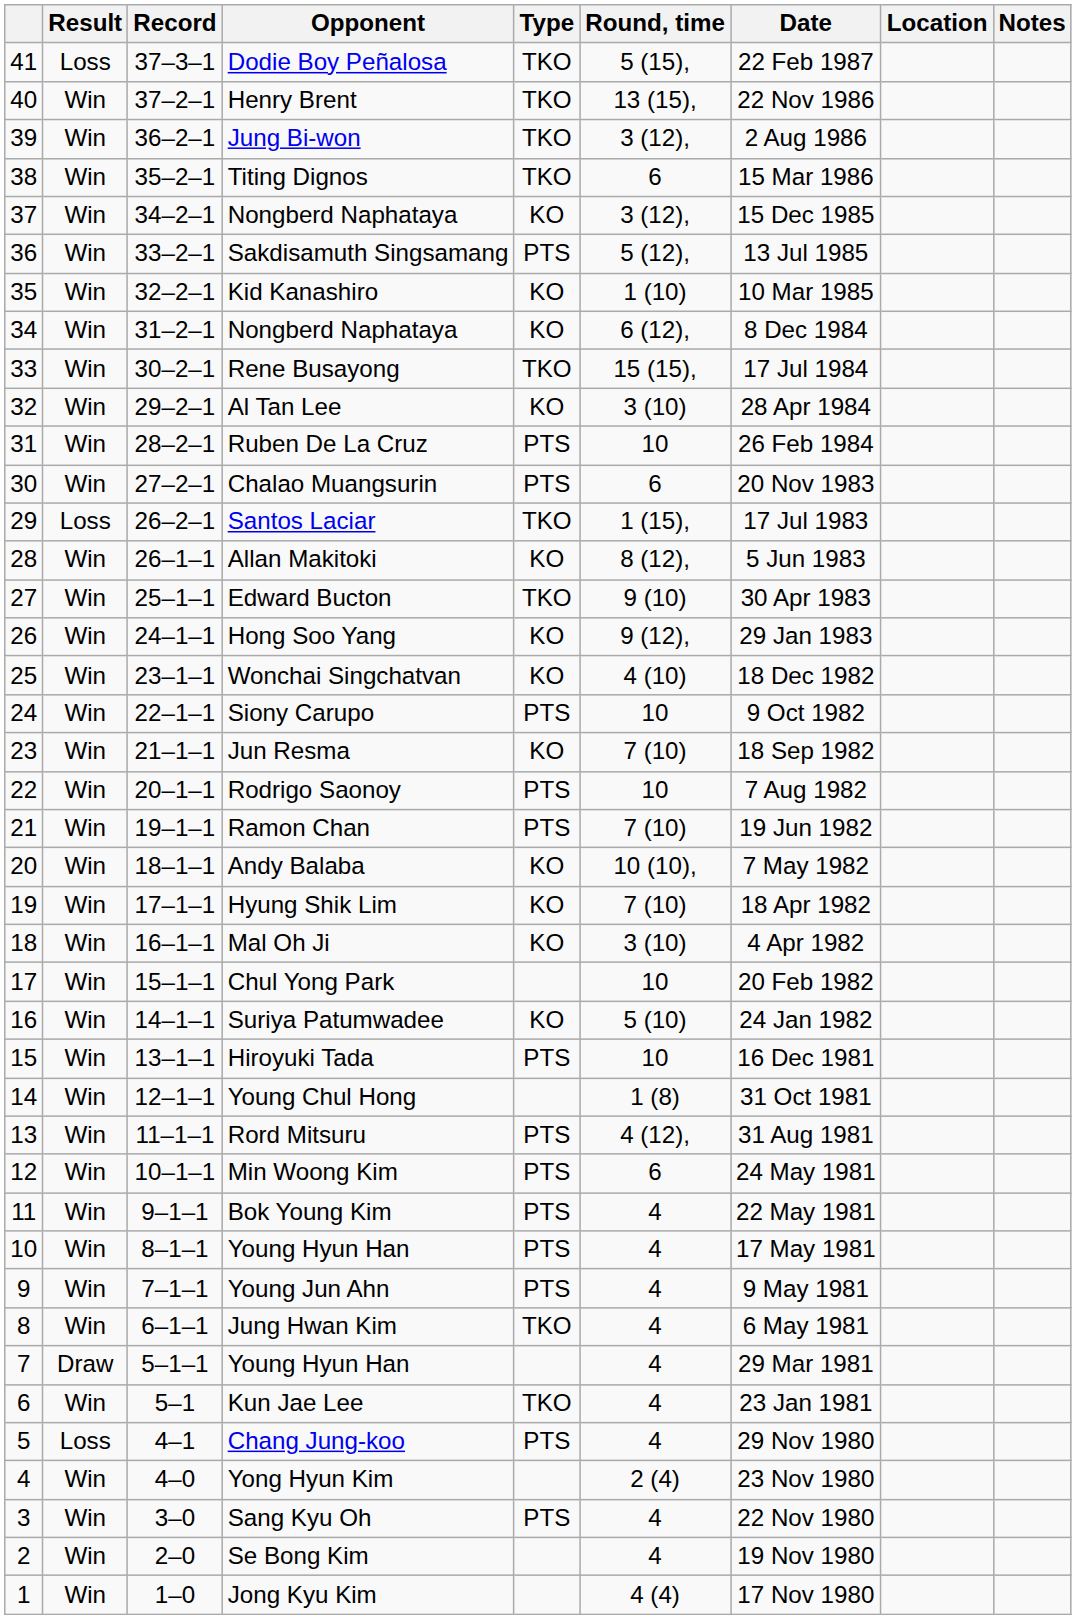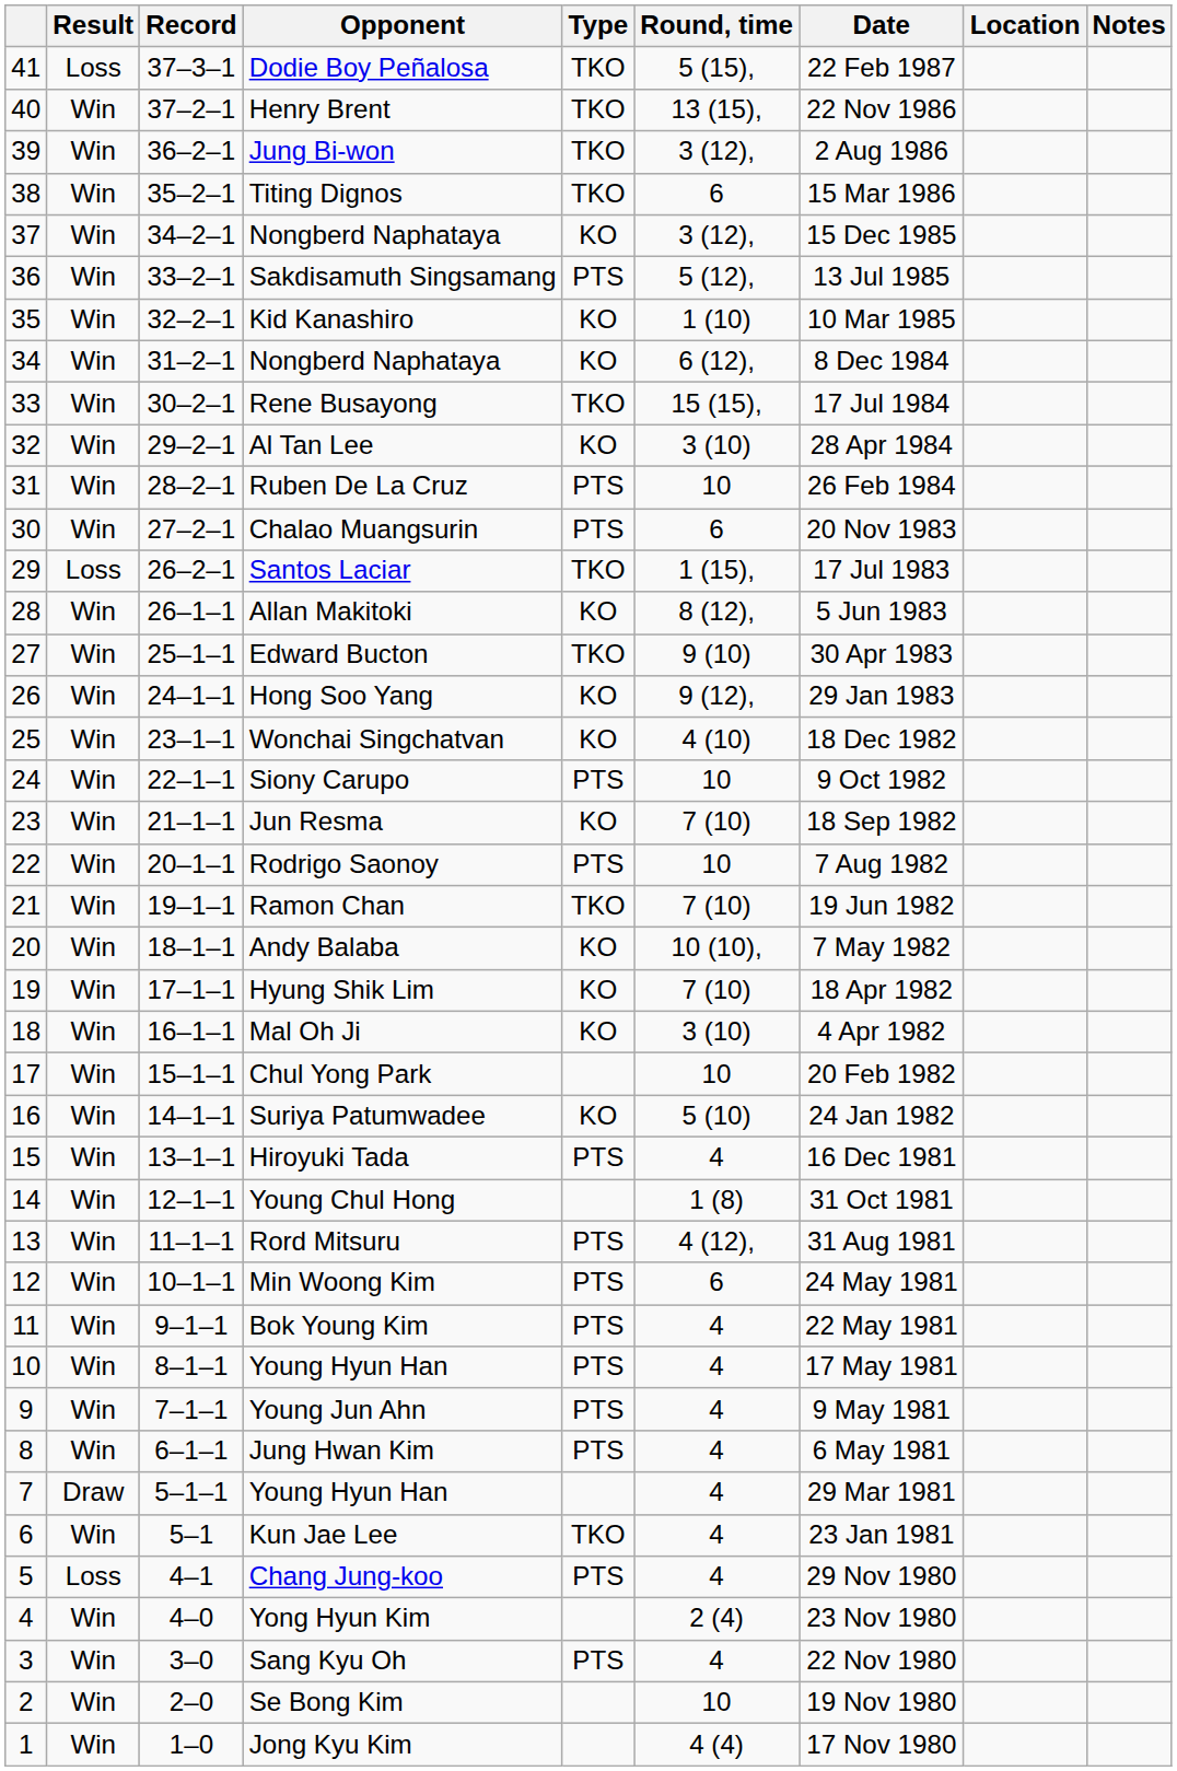Ramon Chan | Type: PTS -> TKO
Hiroyuki Tada | Round, time: 10 -> 4
Jung Hwan Kim | Type: TKO -> PTS
Se Bong Kim | Round, time: 4 -> 10
